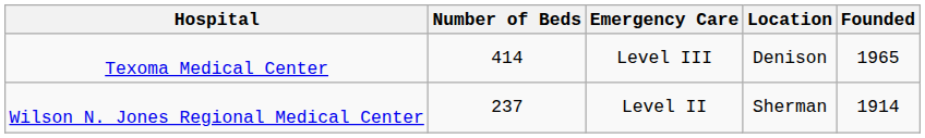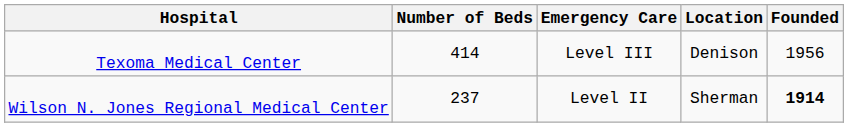Texoma Medical Center | Founded: 1965 -> 1956
Wilson N. Jones Regional Medical Center | Founded: normal -> bold
